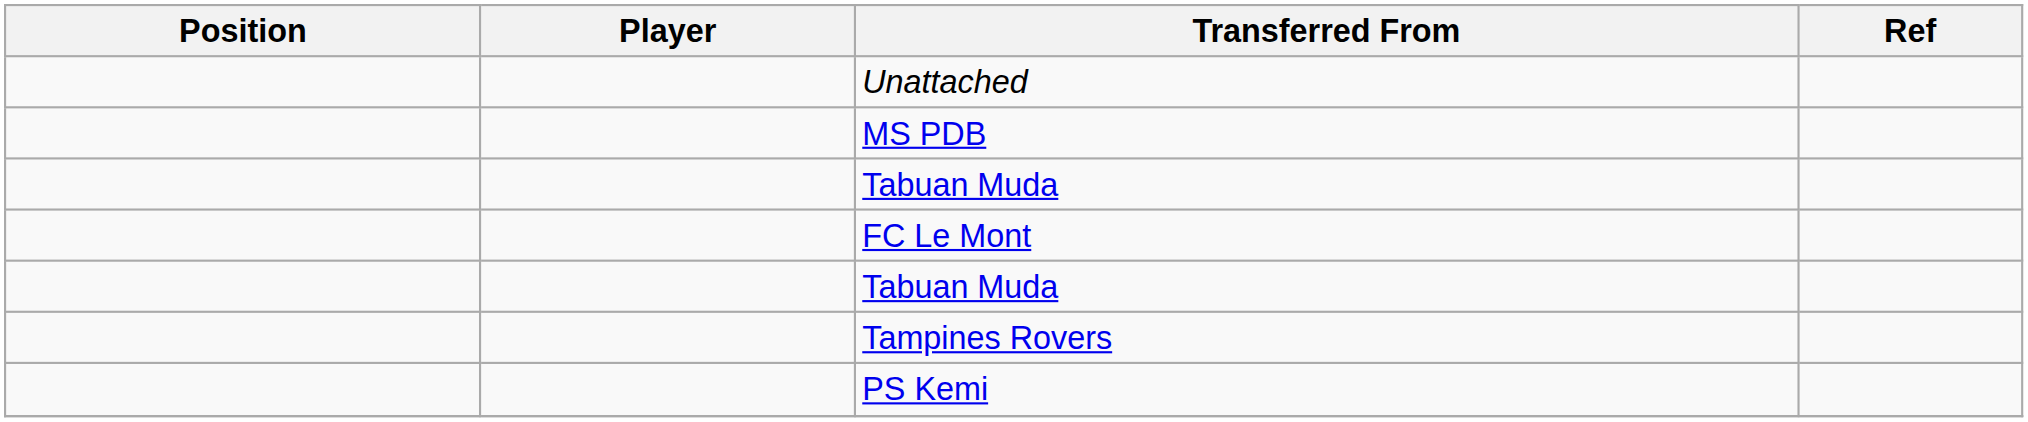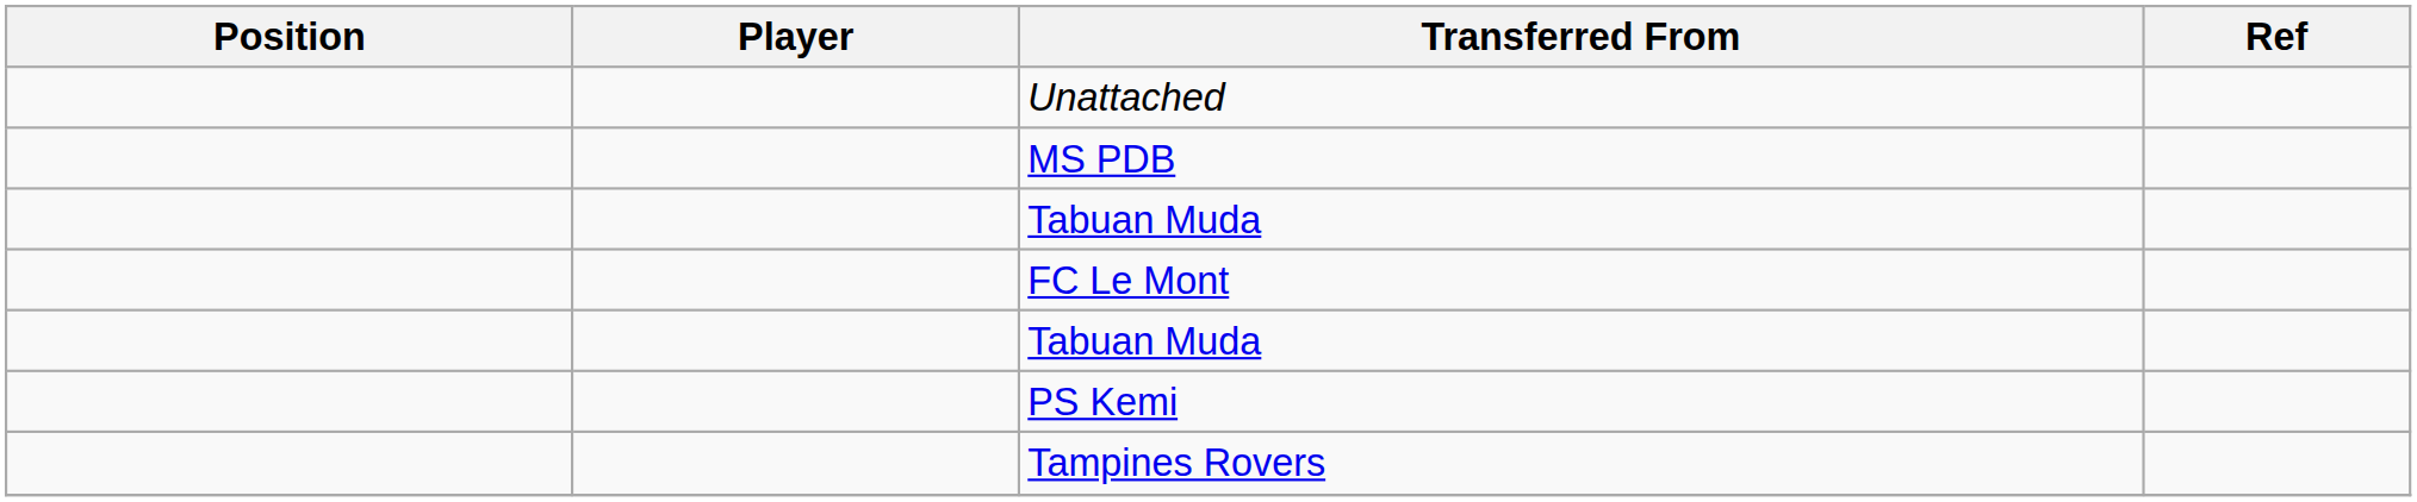rows swapped: Tampines Rovers <-> PS Kemi
